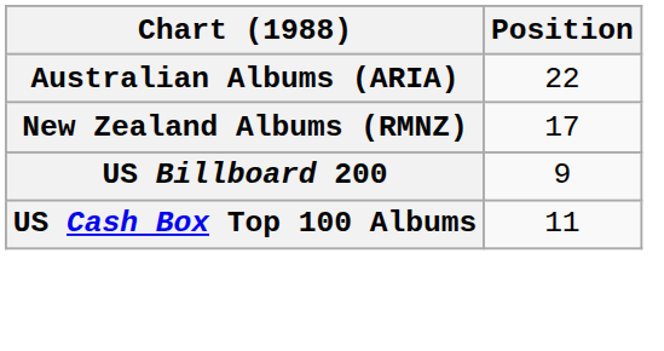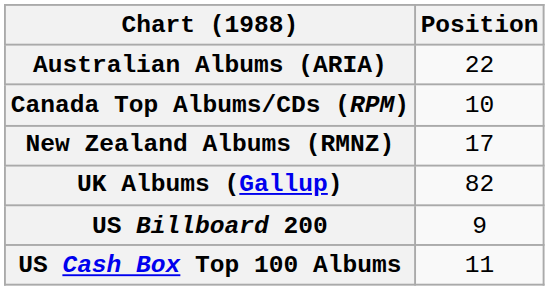+ row: Canada Top Albums/CDs (RPM) | 10
+ row: UK Albums (Gallup) | 82
